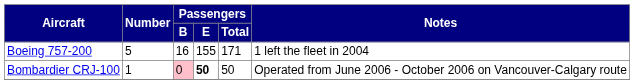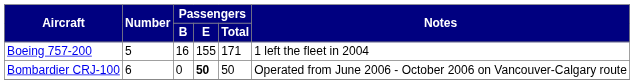Bombardier CRJ-100 | Number: 1 -> 6
Bombardier CRJ-100 | Passengers / B: pink background -> no background
